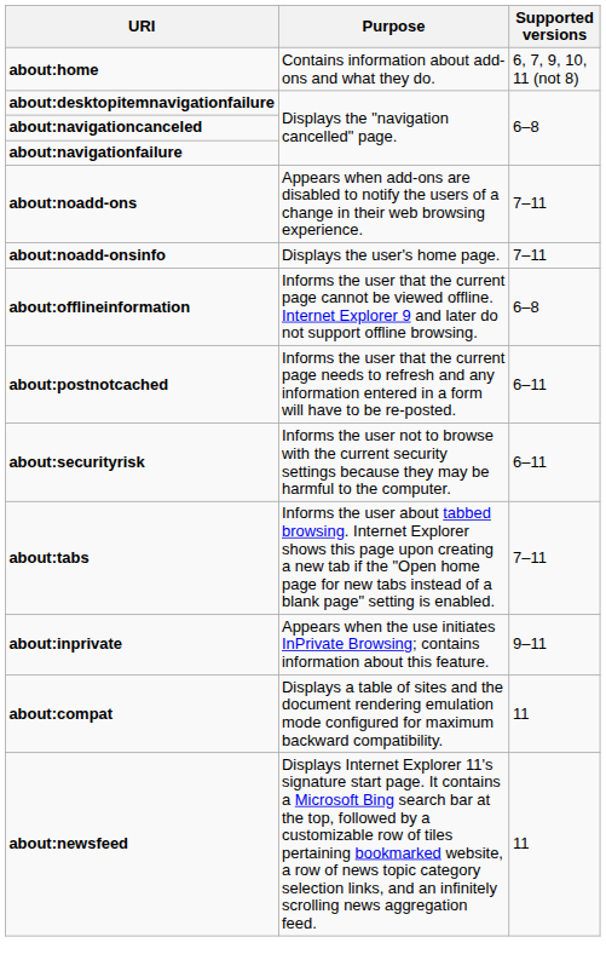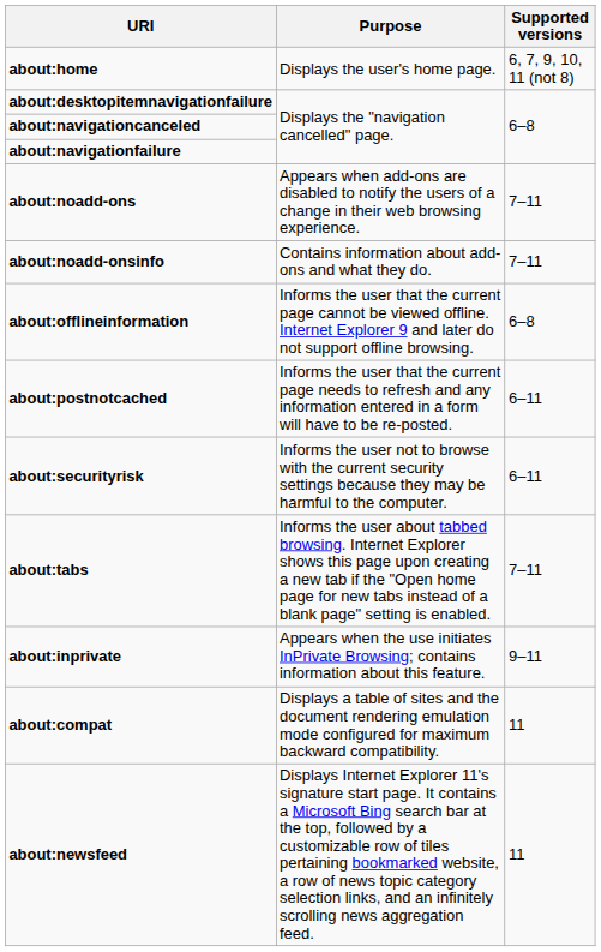about:home | Purpose: Contains information about add-ons and what they do. -> Displays the user's home page.
about:noadd-onsinfo | Purpose: Displays the user's home page. -> Contains information about add-ons and what they do.
